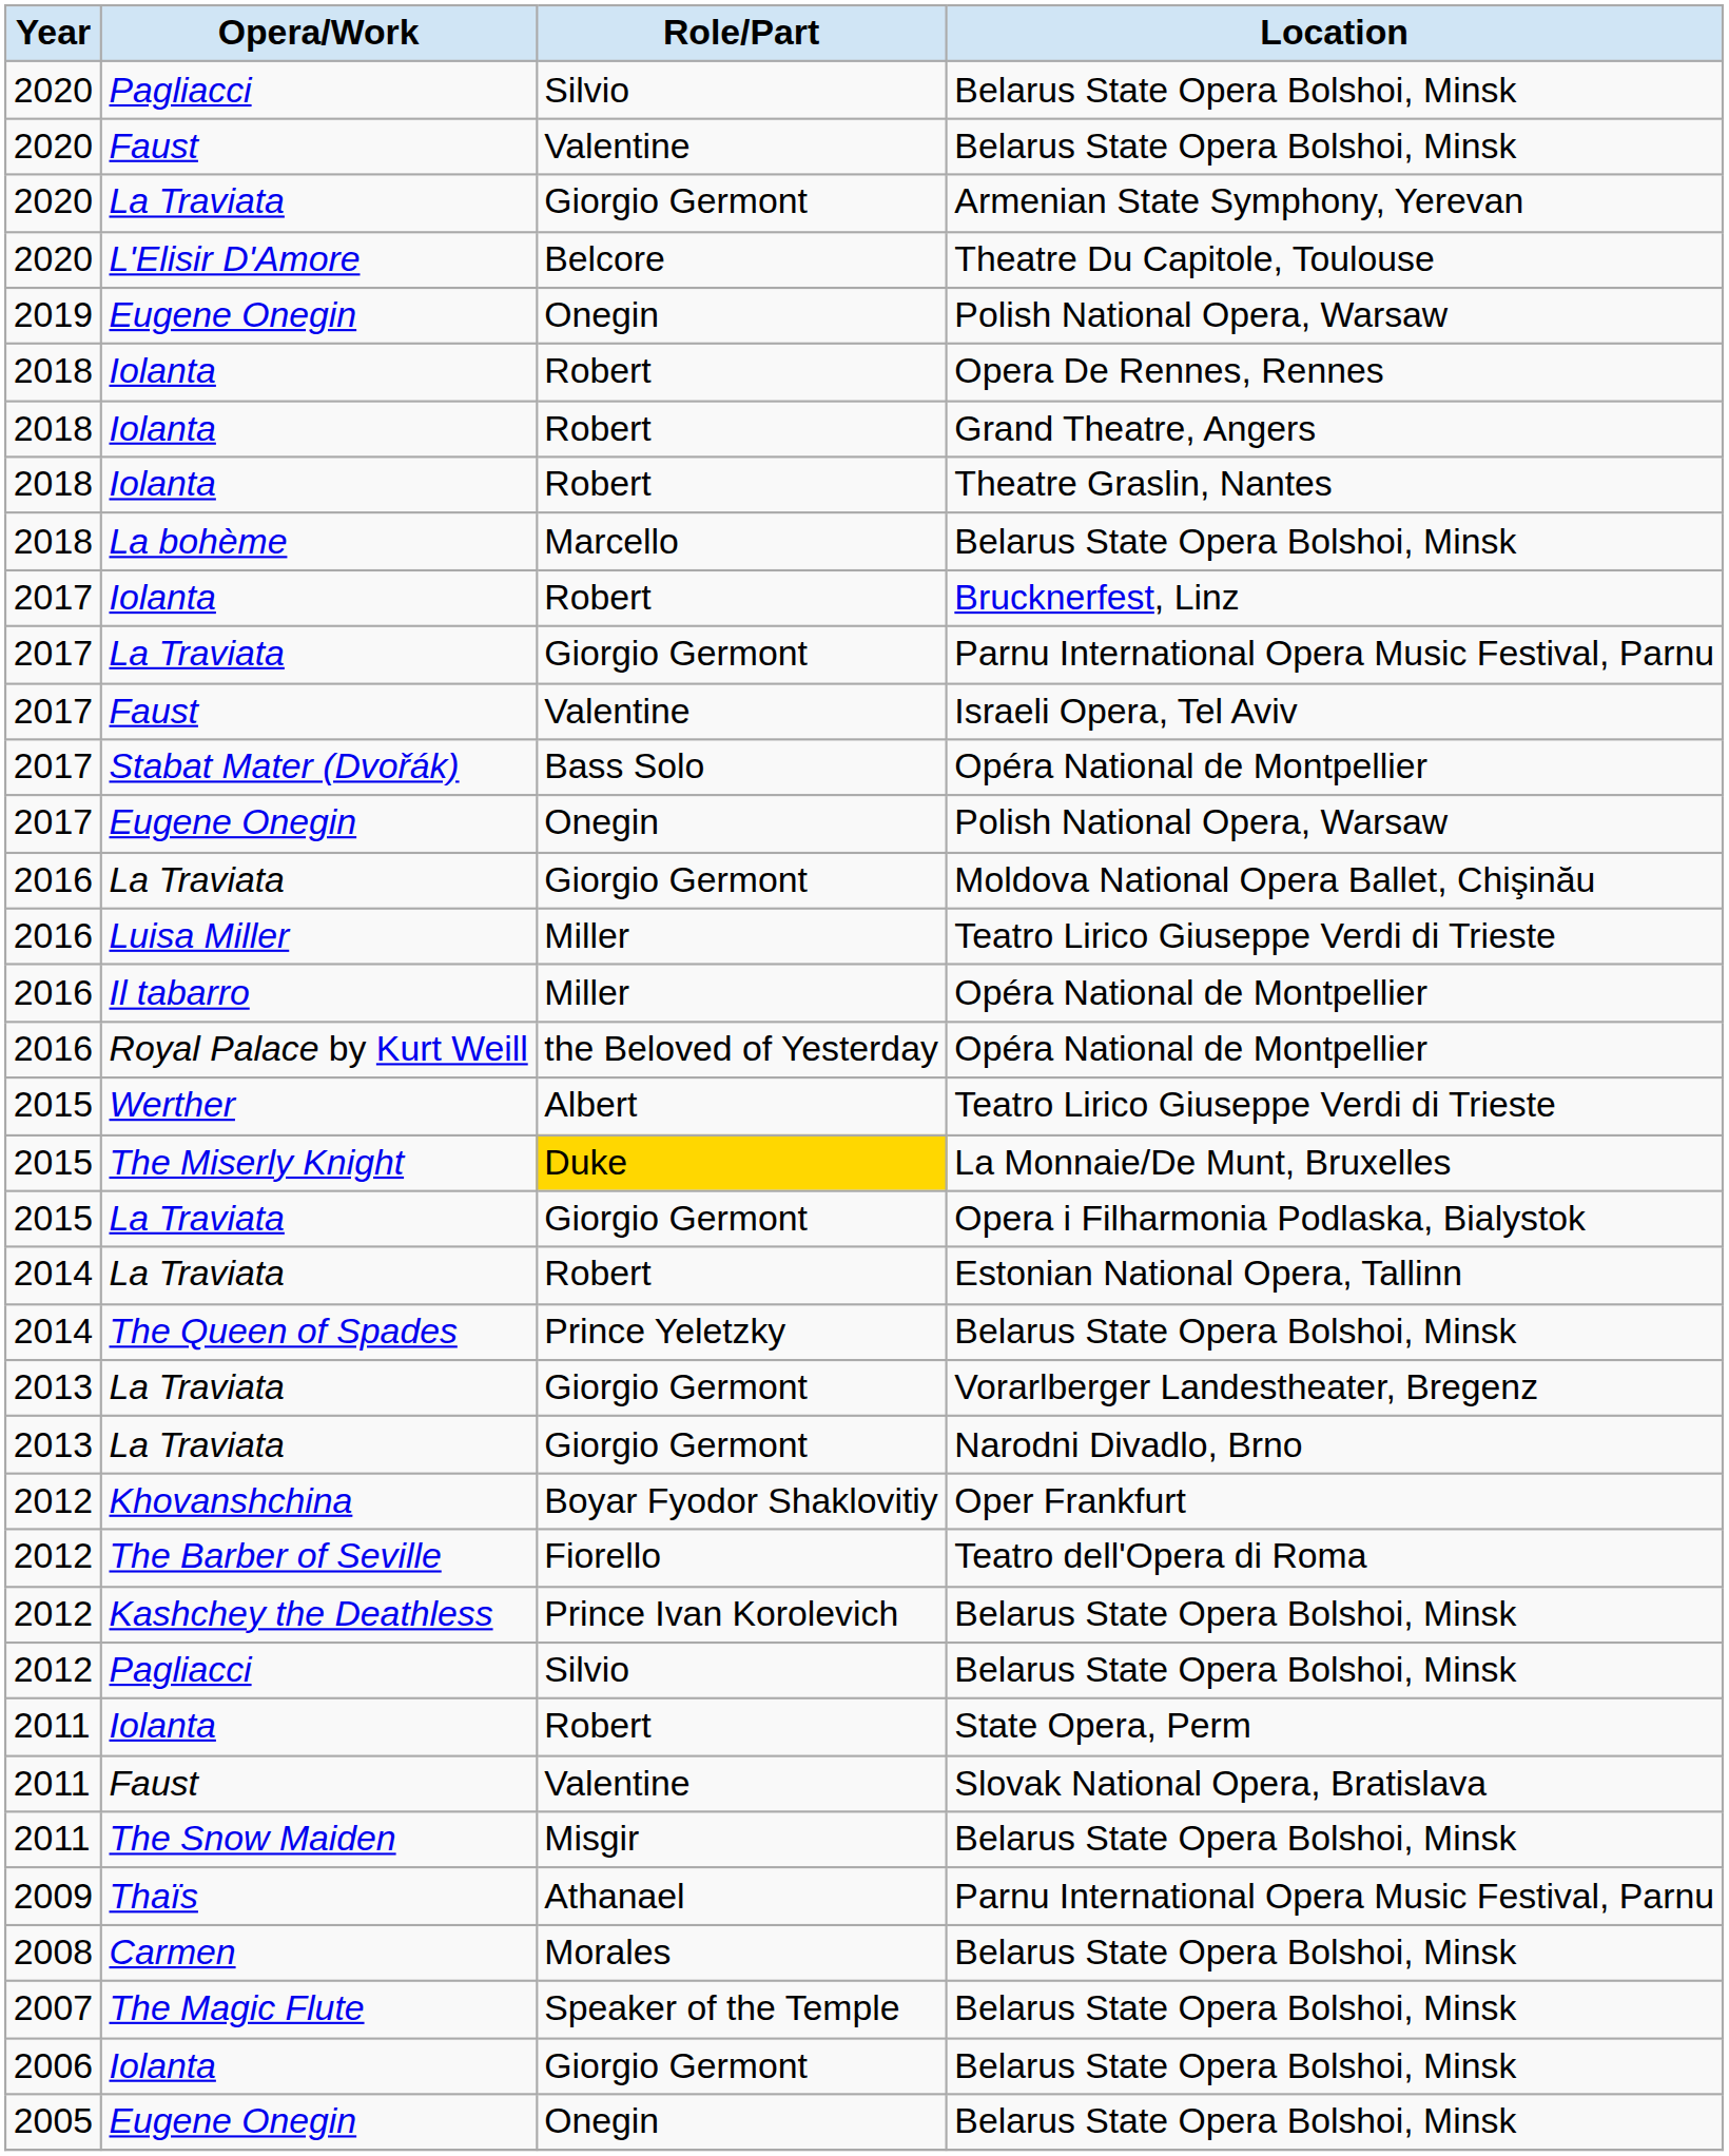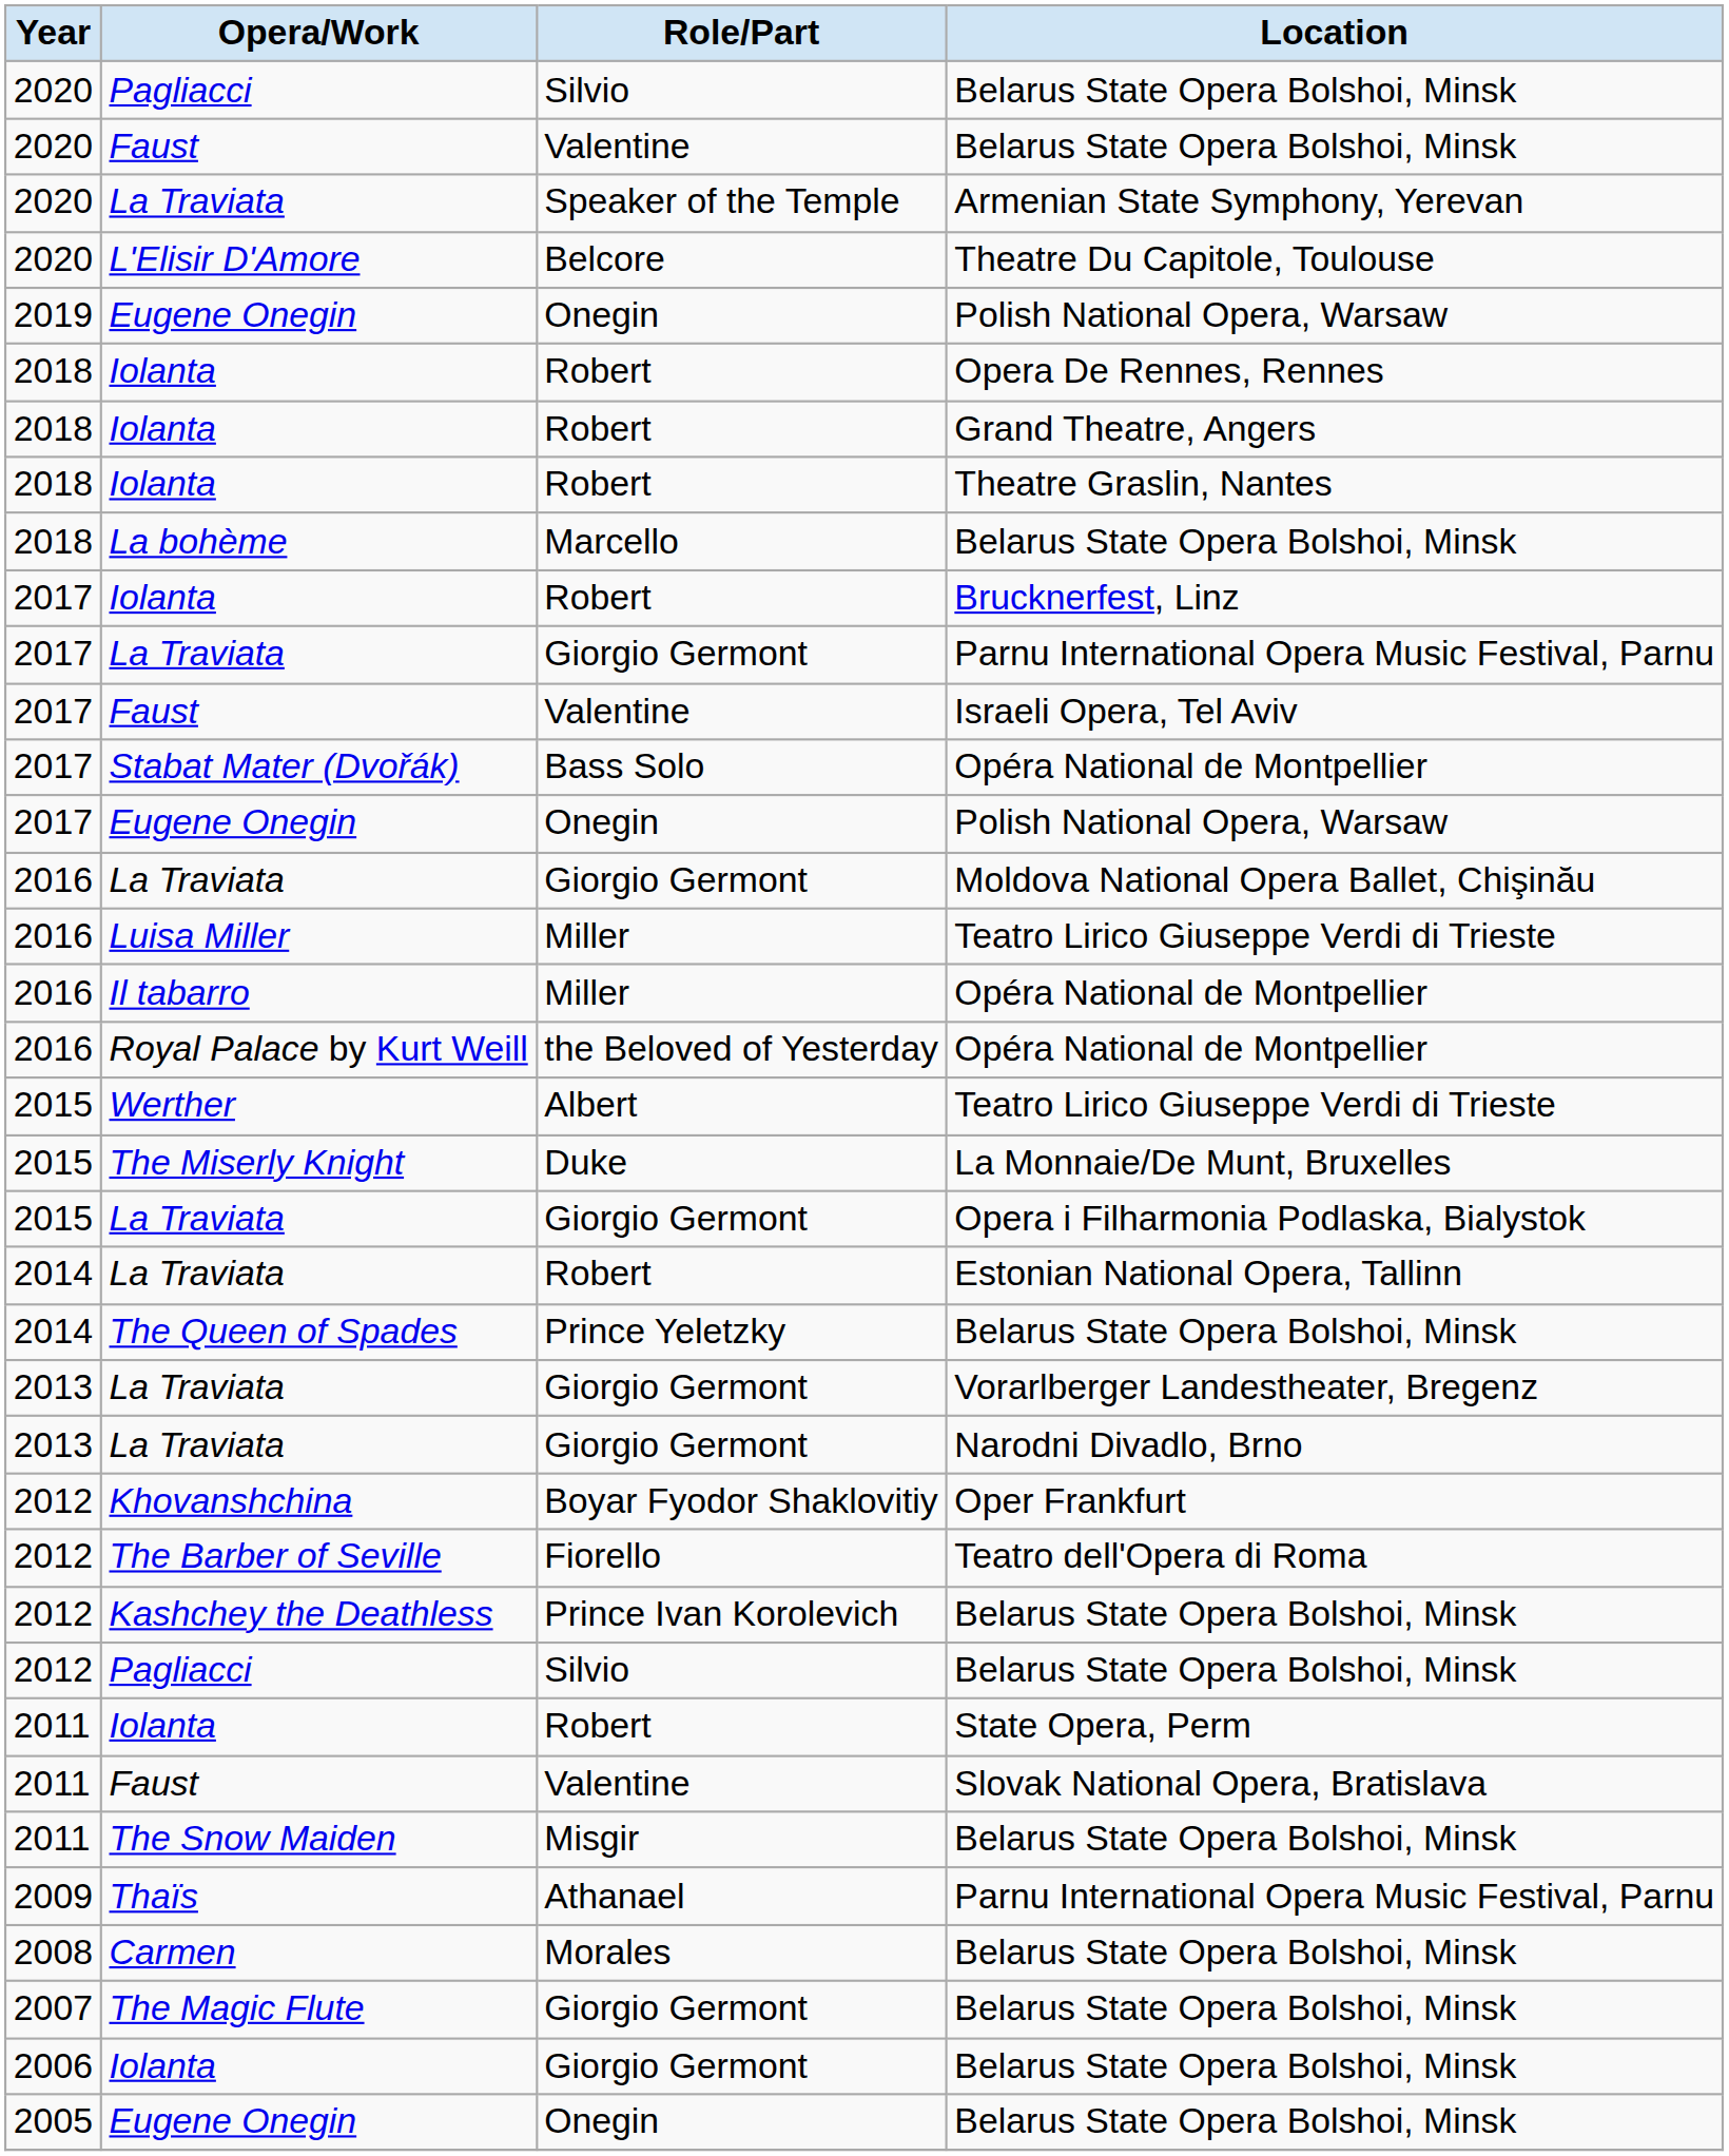Armenian State Symphony, Yerevan | Role/Part: Giorgio Germont -> Speaker of the Temple
La Monnaie/De Munt, Bruxelles | Role/Part: gold background -> no background
The Magic Flute / Belarus State Opera Bolshoi, Minsk | Role/Part: Speaker of the Temple -> Giorgio Germont
